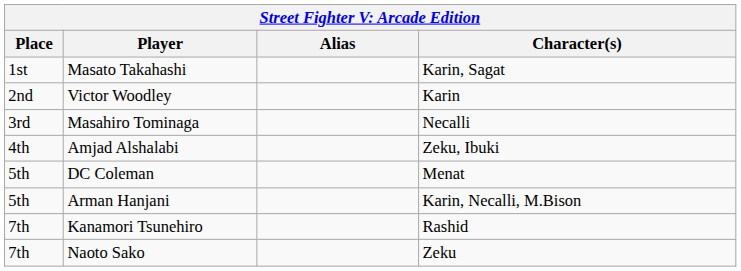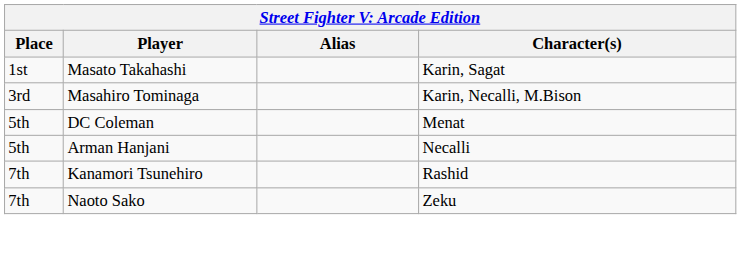- row: 2nd | Victor Woodley | Karin
Masahiro Tominaga | Character(s): Necalli -> Karin, Necalli, M.Bison
- row: 4th | Amjad Alshalabi | Zeku, Ibuki
Arman Hanjani | Character(s): Karin, Necalli, M.Bison -> Necalli
